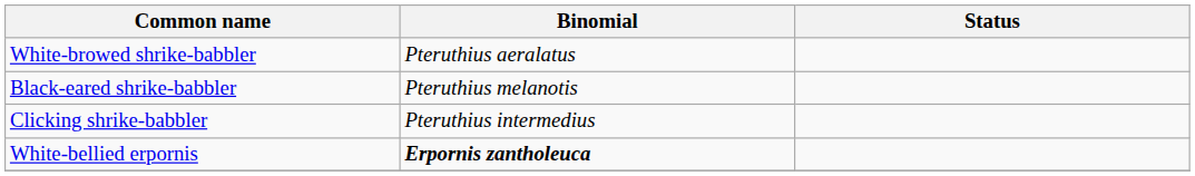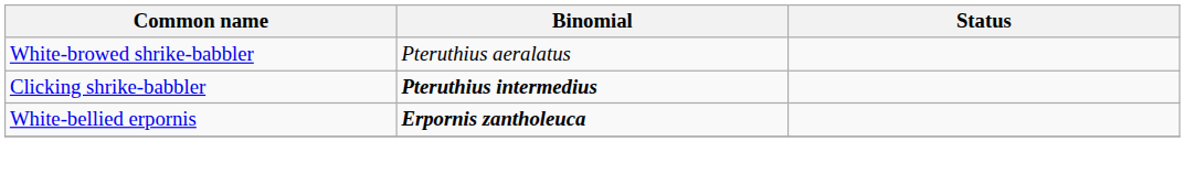- row: Black-eared shrike-babbler | Pteruthius melanotis
Clicking shrike-babbler | Binomial: normal -> bold
